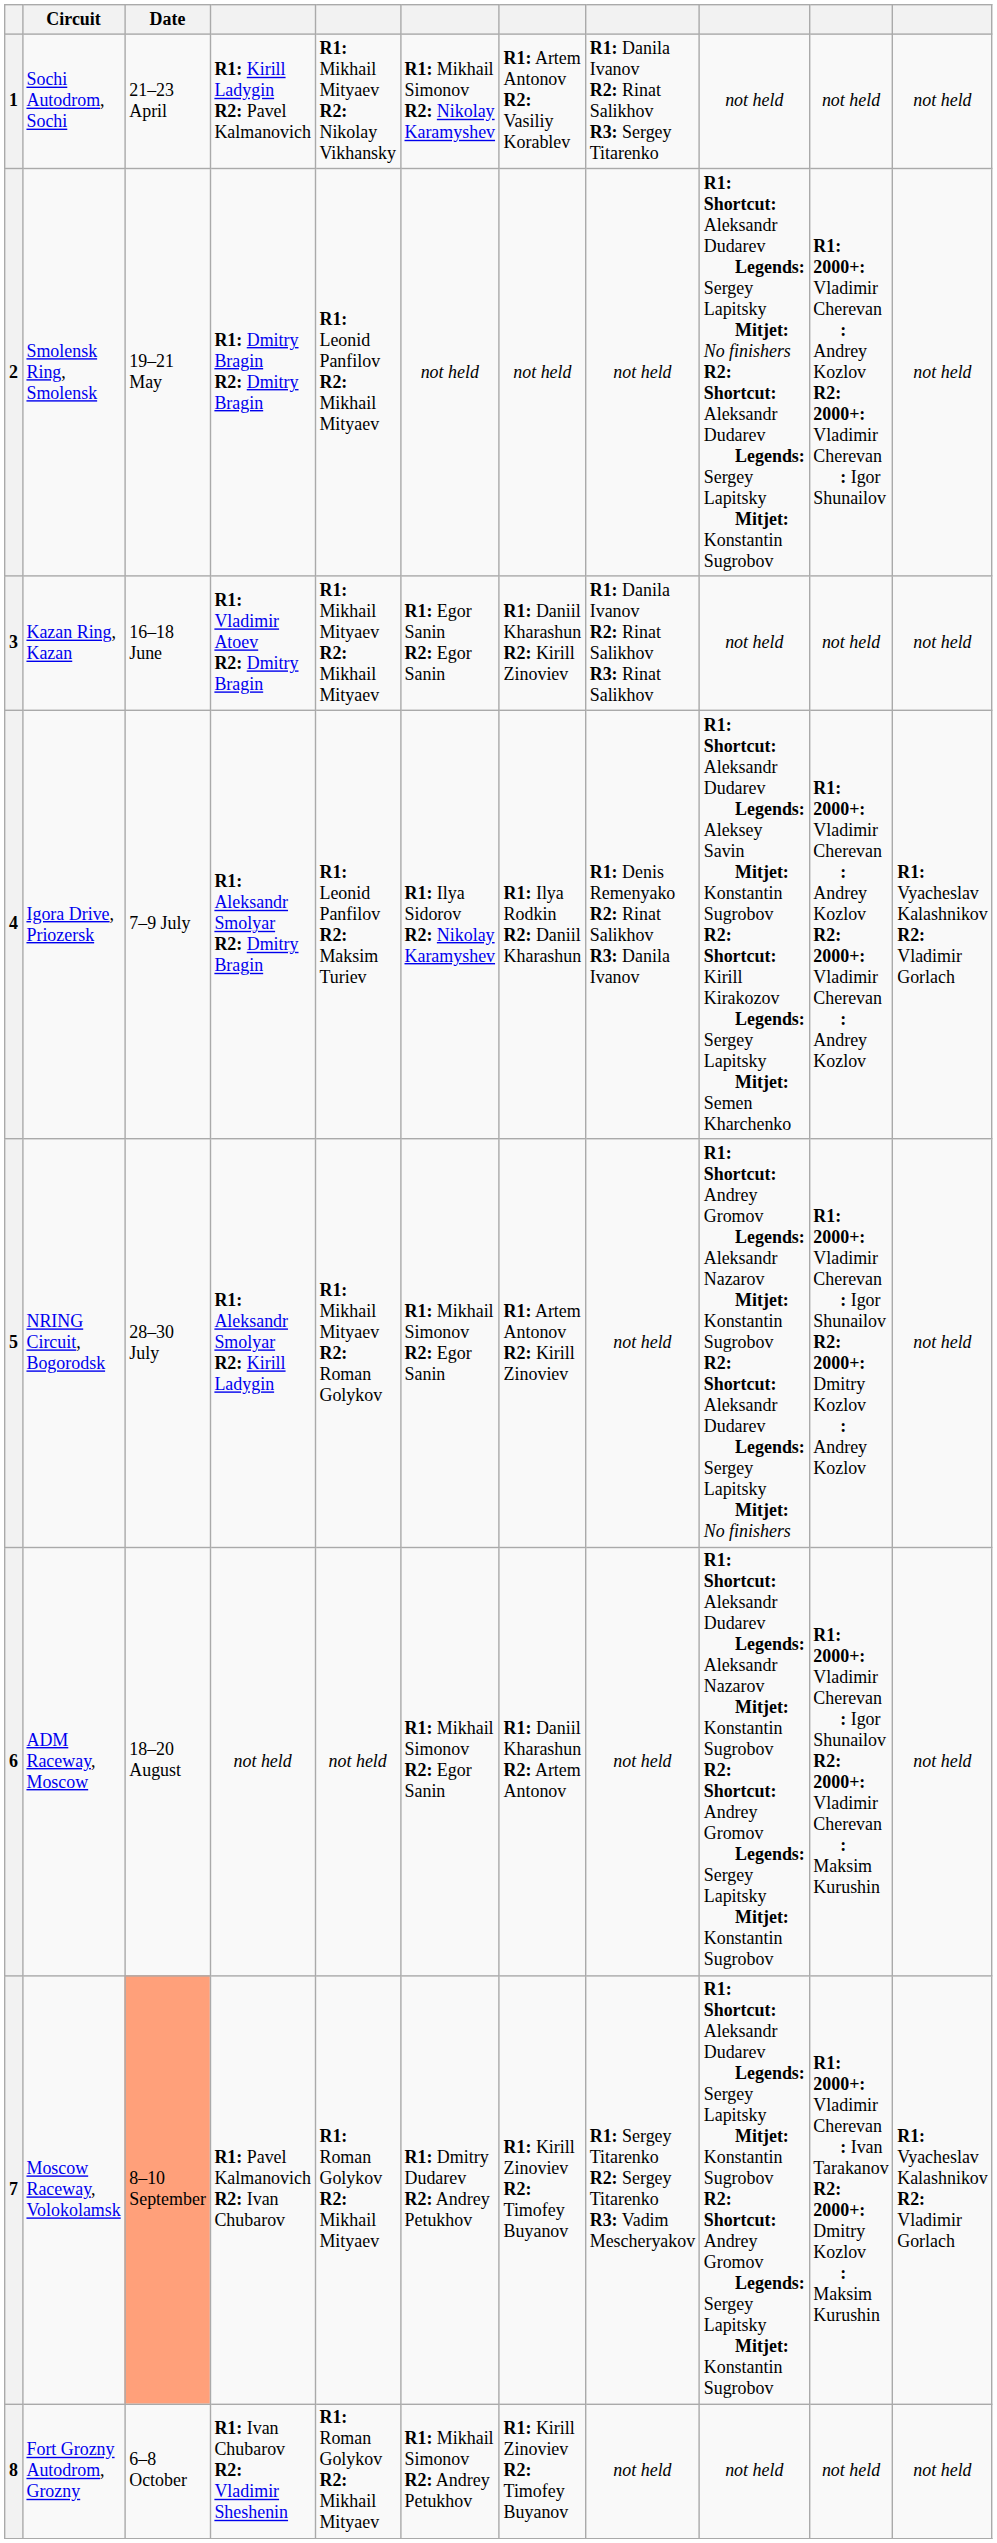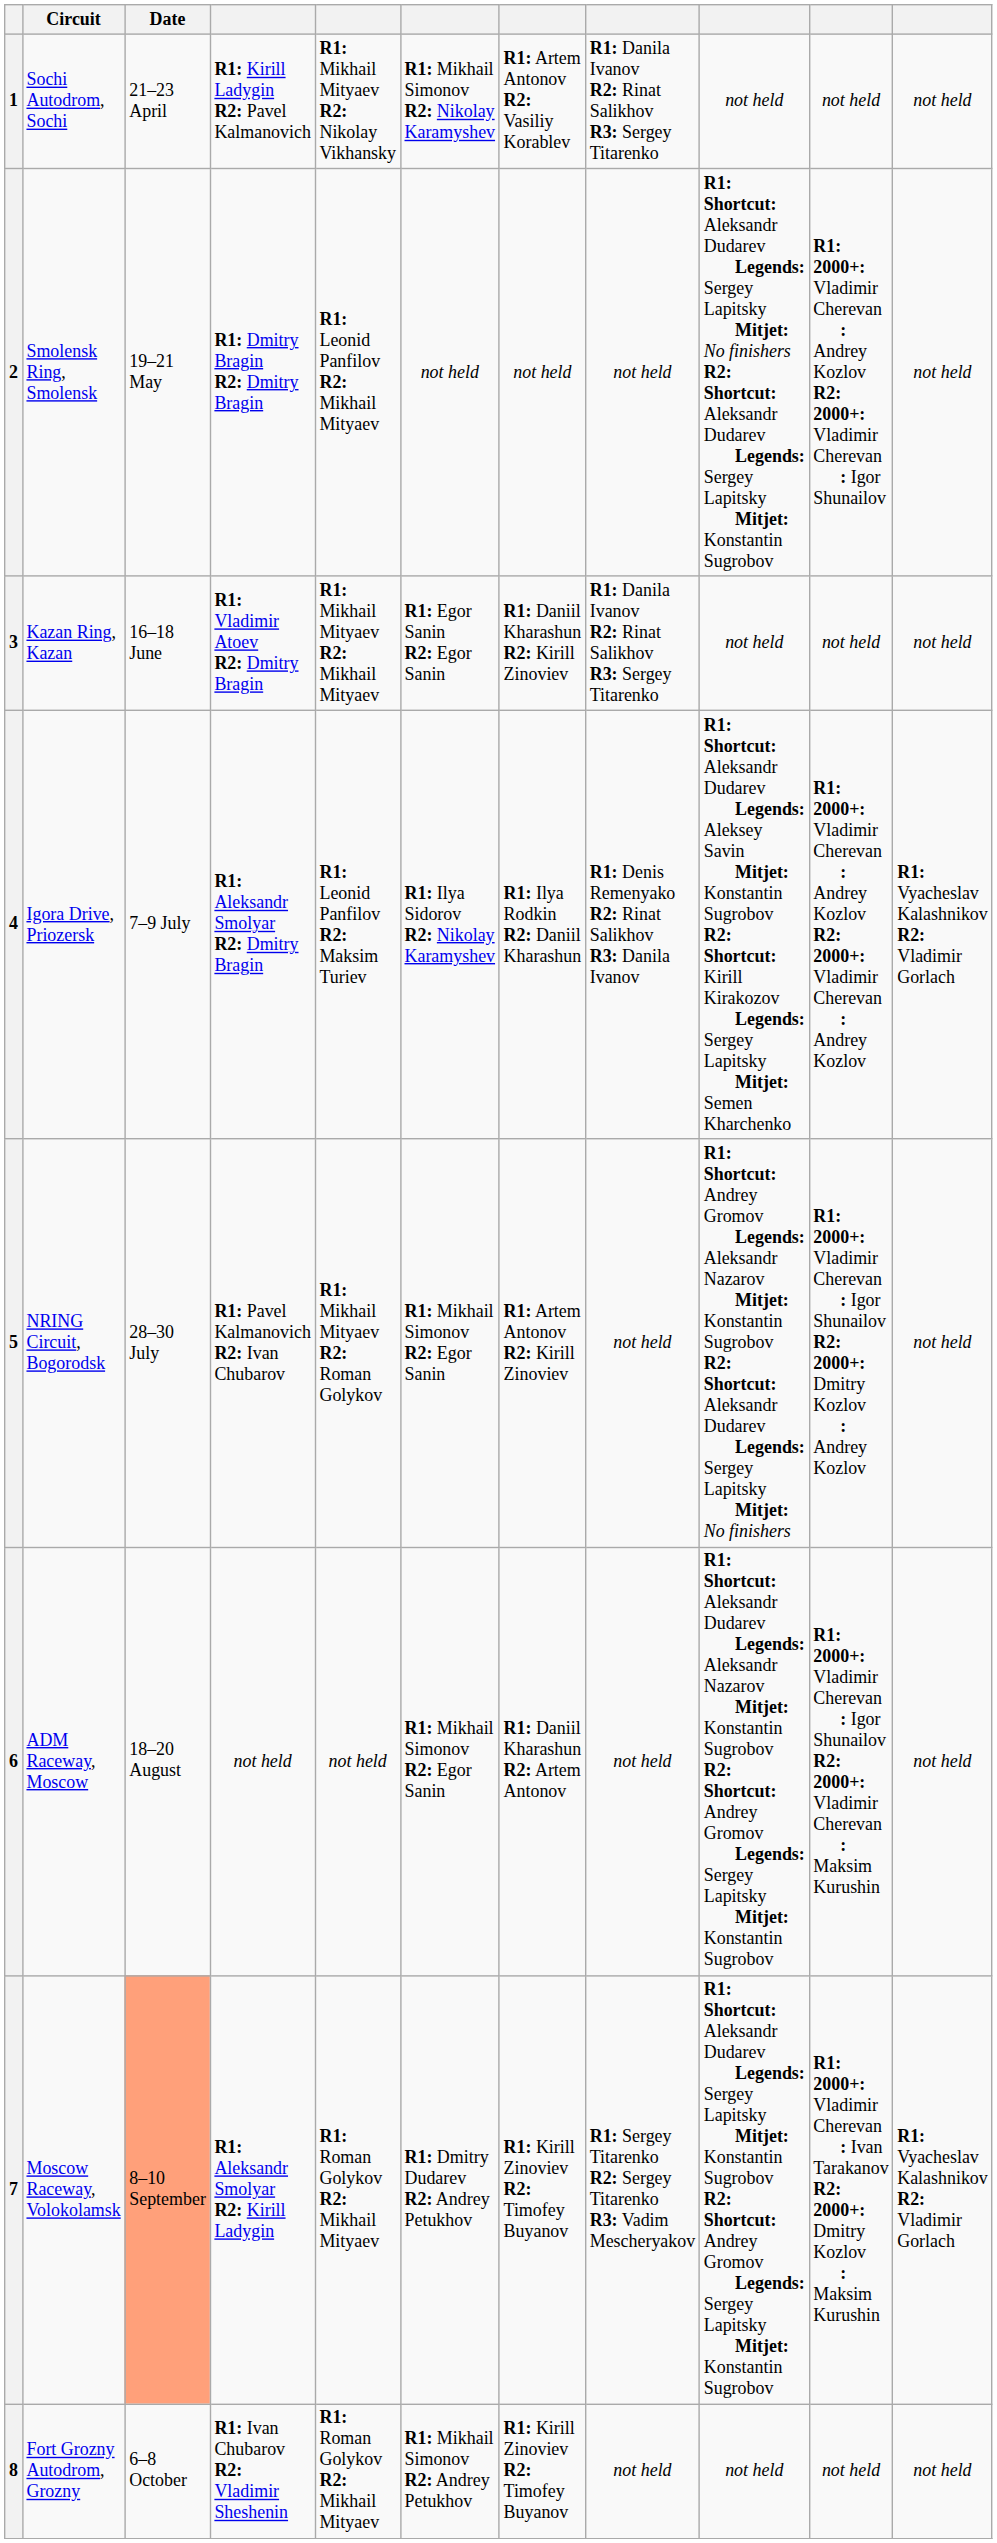3 | column 8: R1: Danila Ivanov R2: Rinat Salikhov R3: Rinat Salikhov -> R1: Danila Ivanov R2: Rinat Salikhov R3: Sergey Titarenko
5 | column 4: R1: Aleksandr Smolyar R2: Kirill Ladygin -> R1: Pavel Kalmanovich R2: Ivan Chubarov
7 | column 4: R1: Pavel Kalmanovich R2: Ivan Chubarov -> R1: Aleksandr Smolyar R2: Kirill Ladygin
